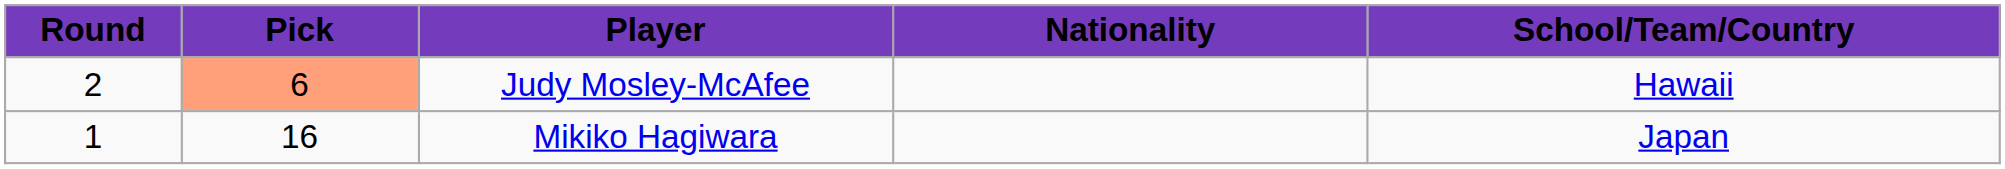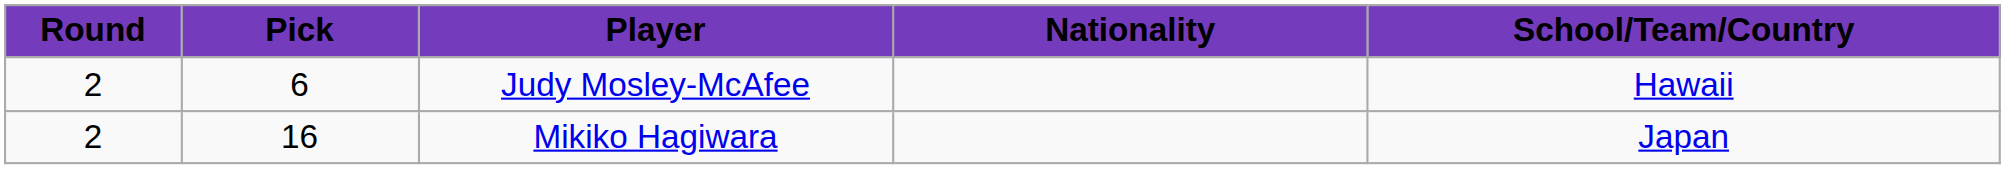Judy Mosley-McAfee | Pick: lightsalmon background -> no background
Mikiko Hagiwara | Round: 1 -> 2
